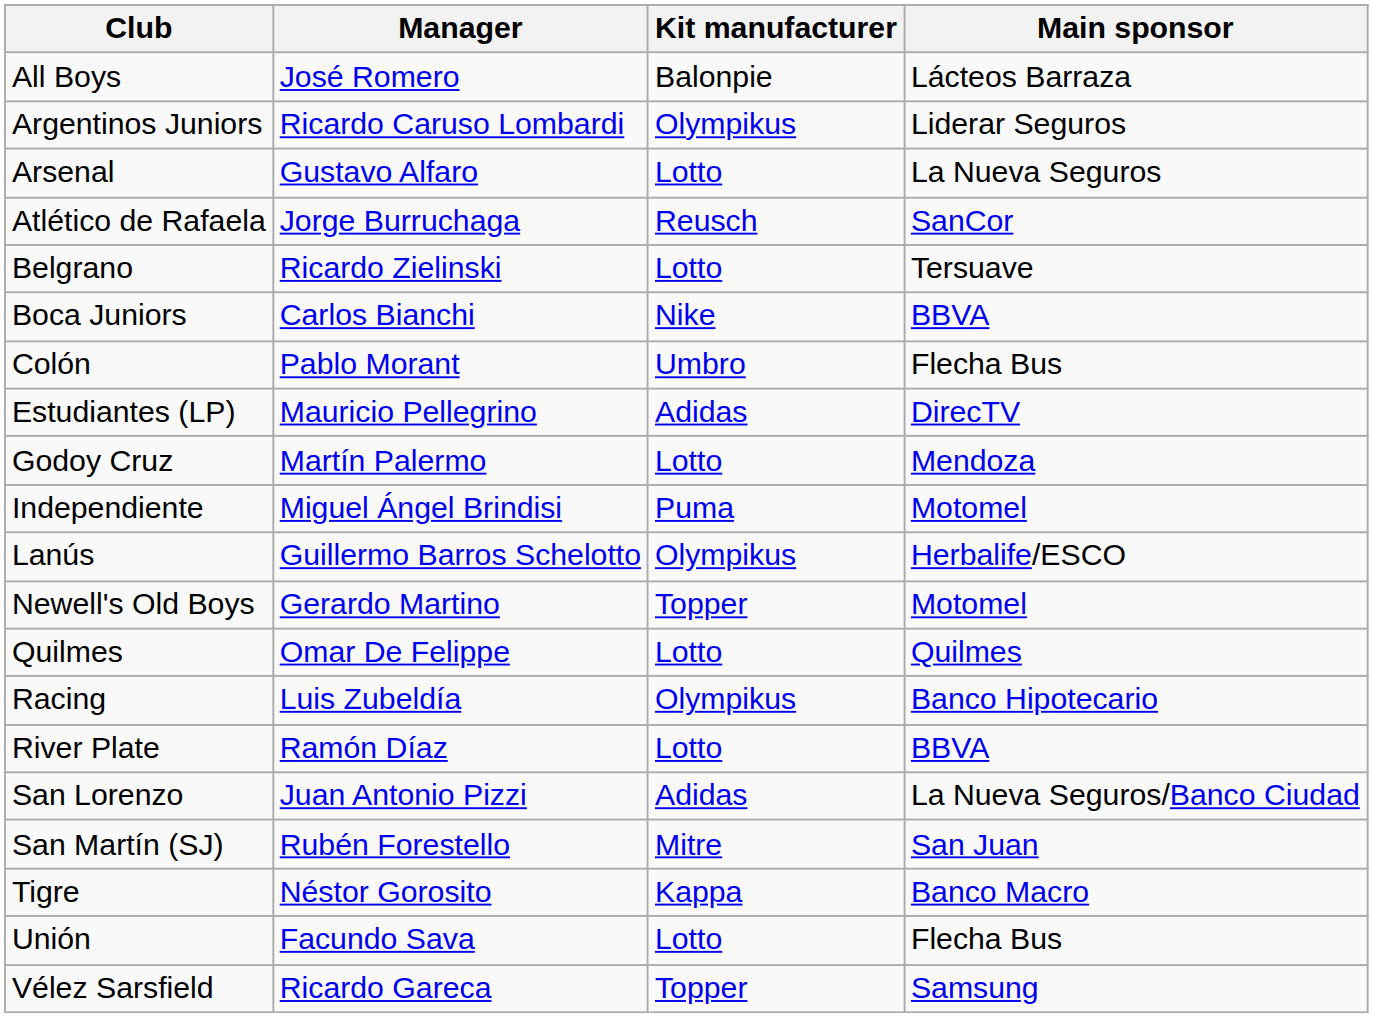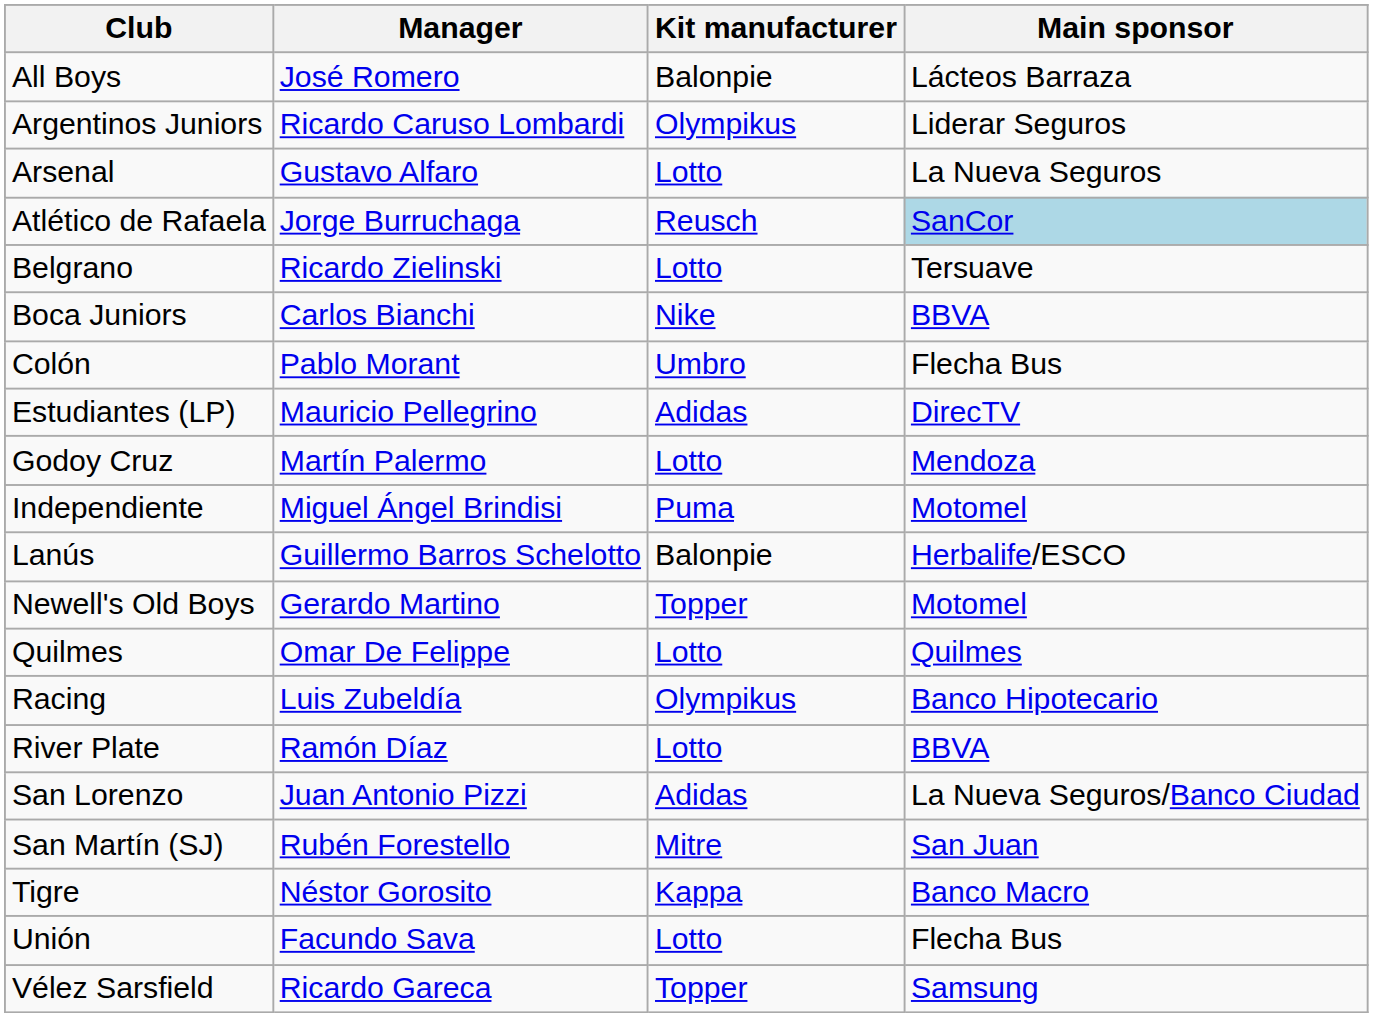Atlético de Rafaela | Main sponsor: no background -> lightblue background
Lanús | Kit manufacturer: Olympikus -> Balonpie
